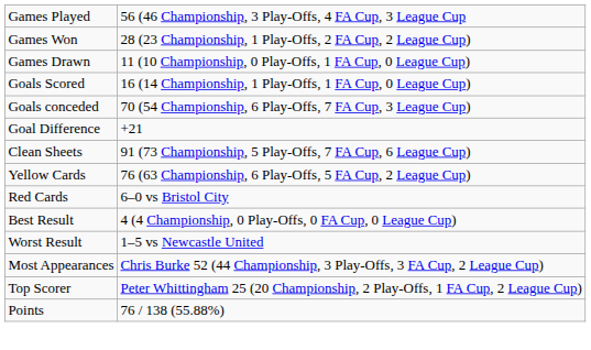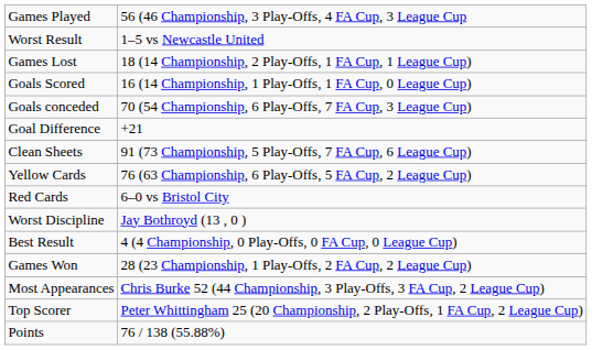rows swapped: Games Won <-> Worst Result
- row: Games Drawn | 11 (10 Championship, 0 Play-Offs, 1 FA Cup, 0 League Cup)
+ row: Games Lost | 18 (14 Championship, 2 Play-Offs, 1 FA Cup, 1 League Cup)
+ row: Worst Discipline | Jay Bothroyd (13 , 0 )
